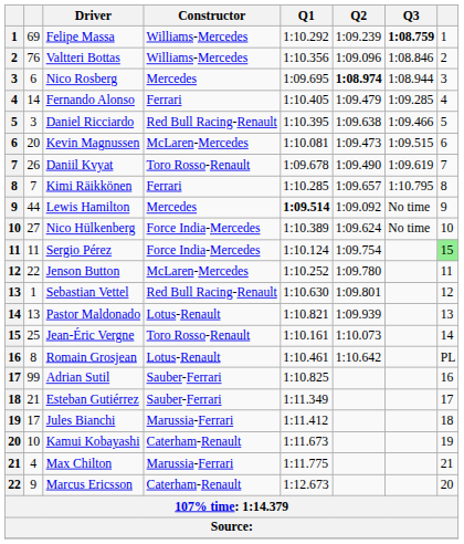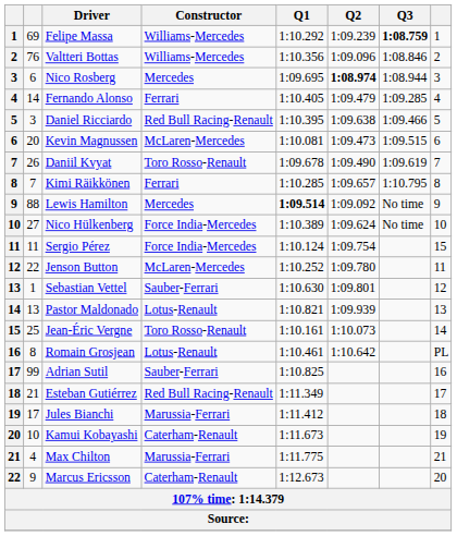Lewis Hamilton | column 2: 44 -> 88
Sergio Pérez | column 8: lightgreen background -> no background
Sebastian Vettel | Constructor: Red Bull Racing-Renault -> Sauber-Ferrari
Esteban Gutiérrez | Constructor: Sauber-Ferrari -> Red Bull Racing-Renault
